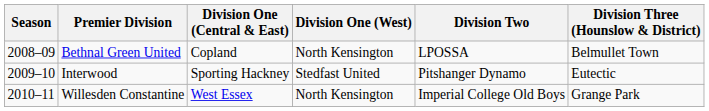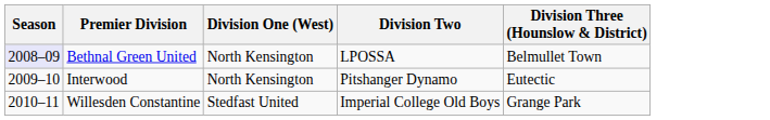- column: Division One (Central & East) | Copland | Sporting Hackney | West Essex
Bethnal Green United | Season: no background -> lavender background
Interwood | Division One (West): Stedfast United -> North Kensington
Willesden Constantine | Division One (West): North Kensington -> Stedfast United
